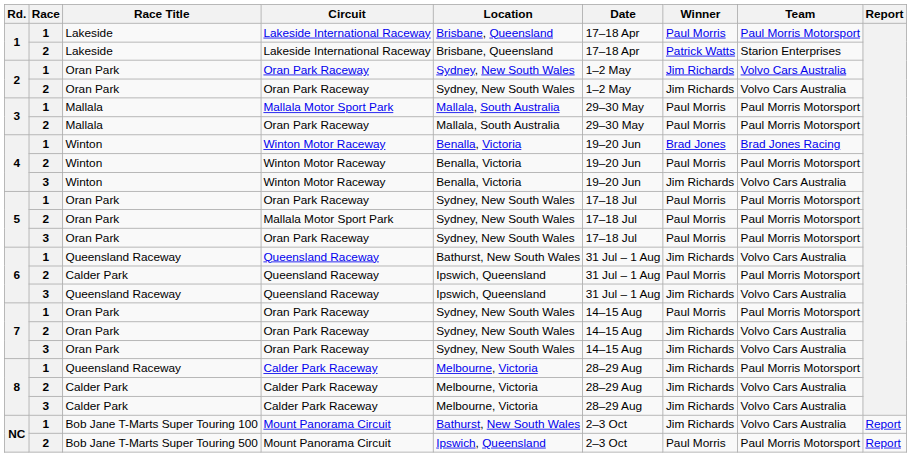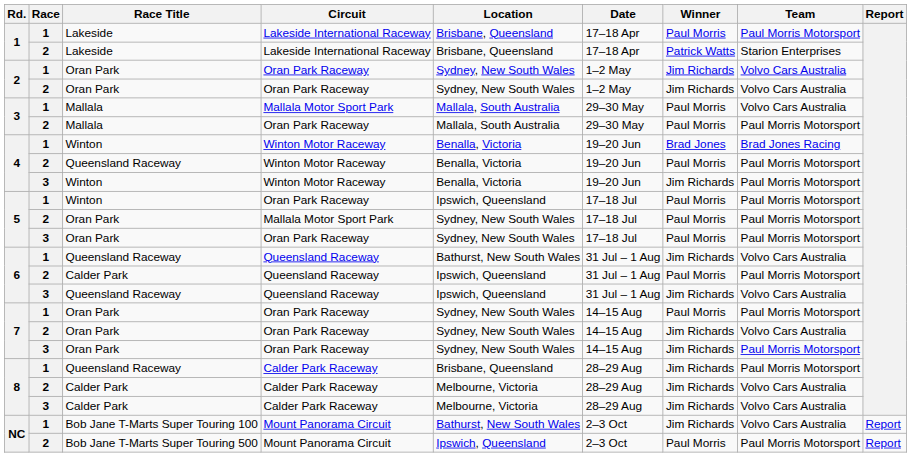3 / 1 | Team: Paul Morris Motorsport -> Volvo Cars Australia
4 / 2 | Race Title: Winton -> Queensland Raceway
4 / 3 | Team: Volvo Cars Australia -> Paul Morris Motorsport
5 / 1 | Race Title: Oran Park -> Winton
5 / 1 | Location: Sydney, New South Wales -> Ipswich, Queensland
7 / 3 | Team: Volvo Cars Australia -> Paul Morris Motorsport
8 / 1 | Location: Melbourne, Victoria -> Brisbane, Queensland
